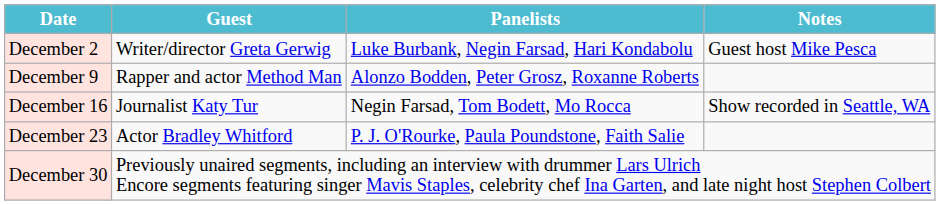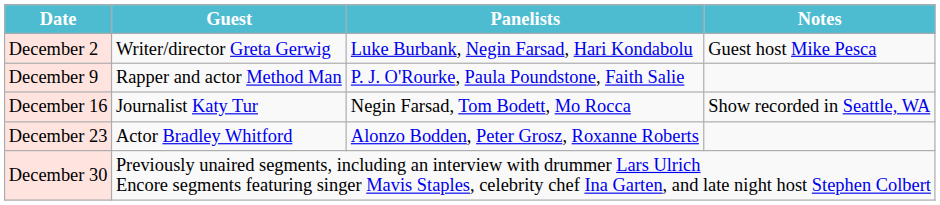December 9 | Panelists: Alonzo Bodden, Peter Grosz, Roxanne Roberts -> P. J. O'Rourke, Paula Poundstone, Faith Salie
December 23 | Panelists: P. J. O'Rourke, Paula Poundstone, Faith Salie -> Alonzo Bodden, Peter Grosz, Roxanne Roberts
